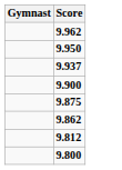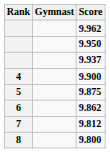+ column: Rank | 4 | 5 | 6 | 7 | 8
